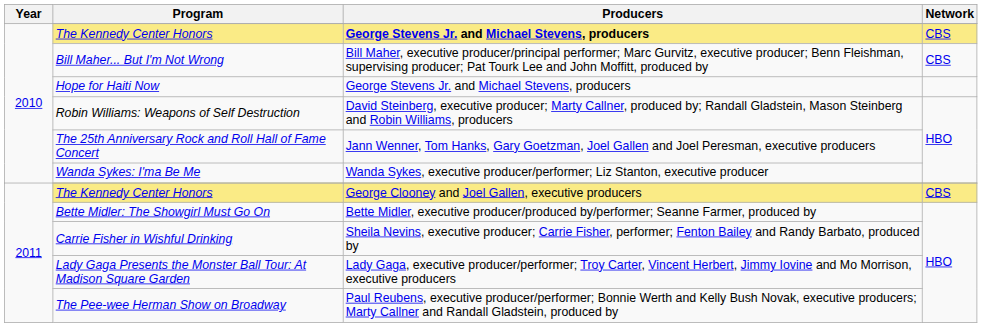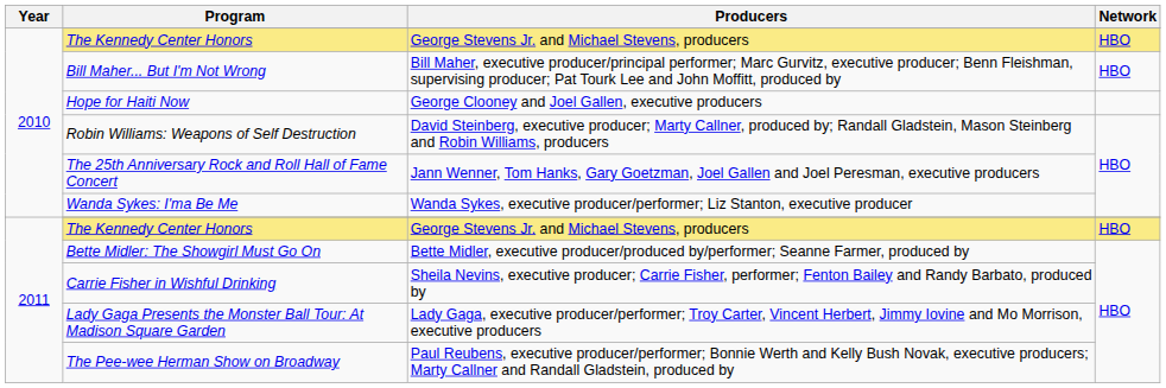2010 / The Kennedy Center Honors | Producers: bold -> normal
2010 / The Kennedy Center Honors | Network: CBS -> HBO
Bill Maher... But I'm Not Wrong | Network: CBS -> HBO
Hope for Haiti Now | Producers: George Stevens Jr. and Michael Stevens, producers -> George Clooney and Joel Gallen, executive producers
2011 / The Kennedy Center Honors | Producers: George Clooney and Joel Gallen, executive producers -> George Stevens Jr. and Michael Stevens, producers
2011 / The Kennedy Center Honors | Network: CBS -> HBO
